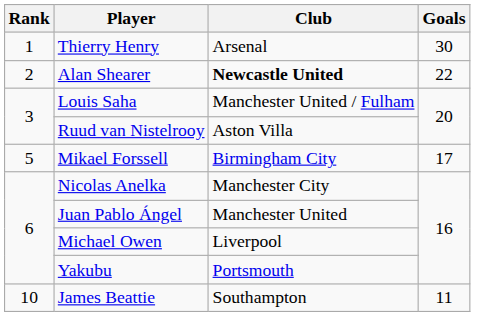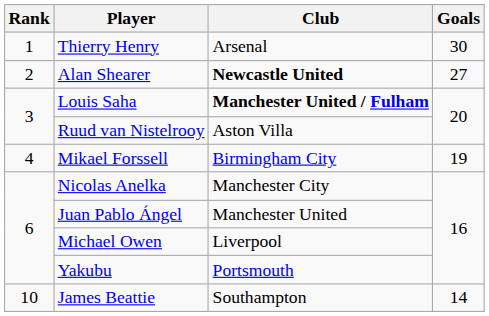Alan Shearer | Goals: 22 -> 27
Louis Saha | Club: normal -> bold
Mikael Forssell | Rank: 5 -> 4
Mikael Forssell | Goals: 17 -> 19
James Beattie | Goals: 11 -> 14
